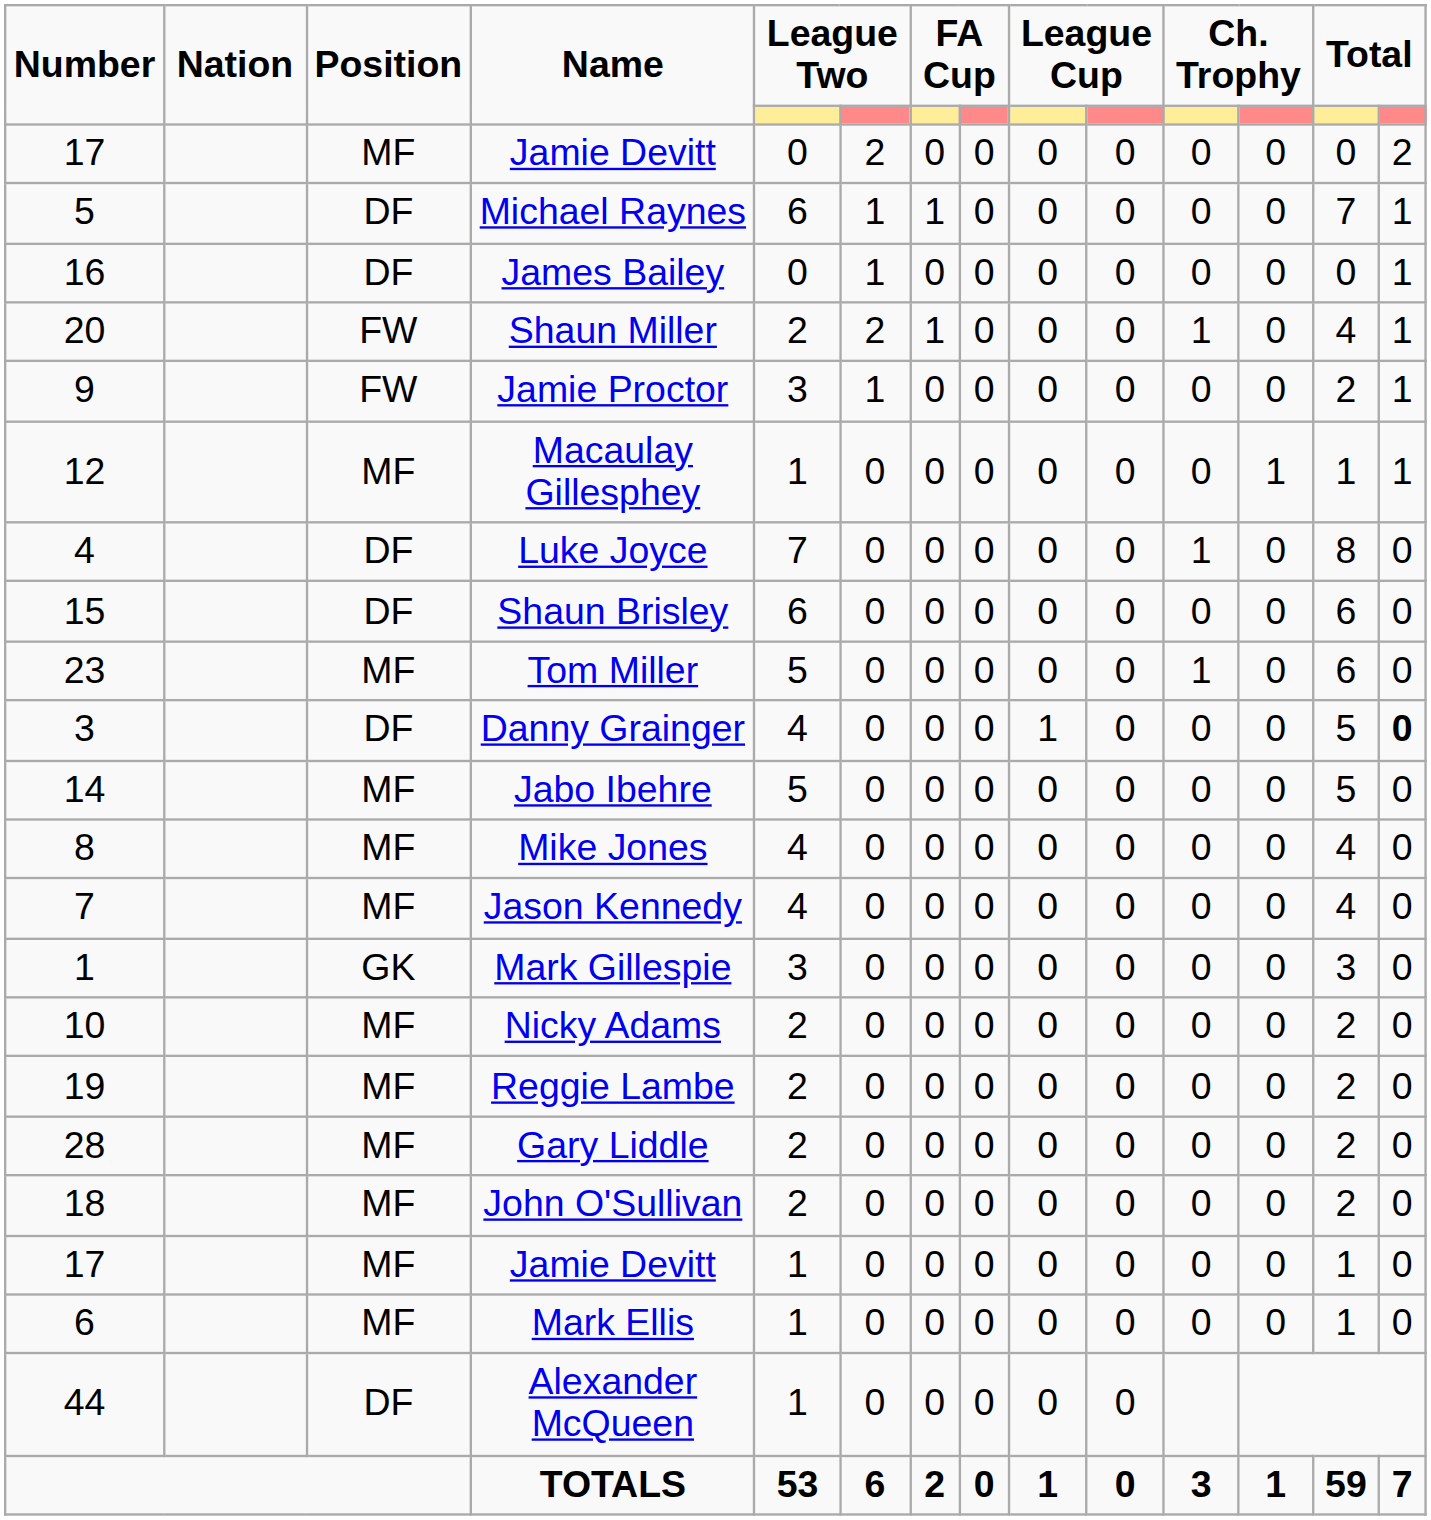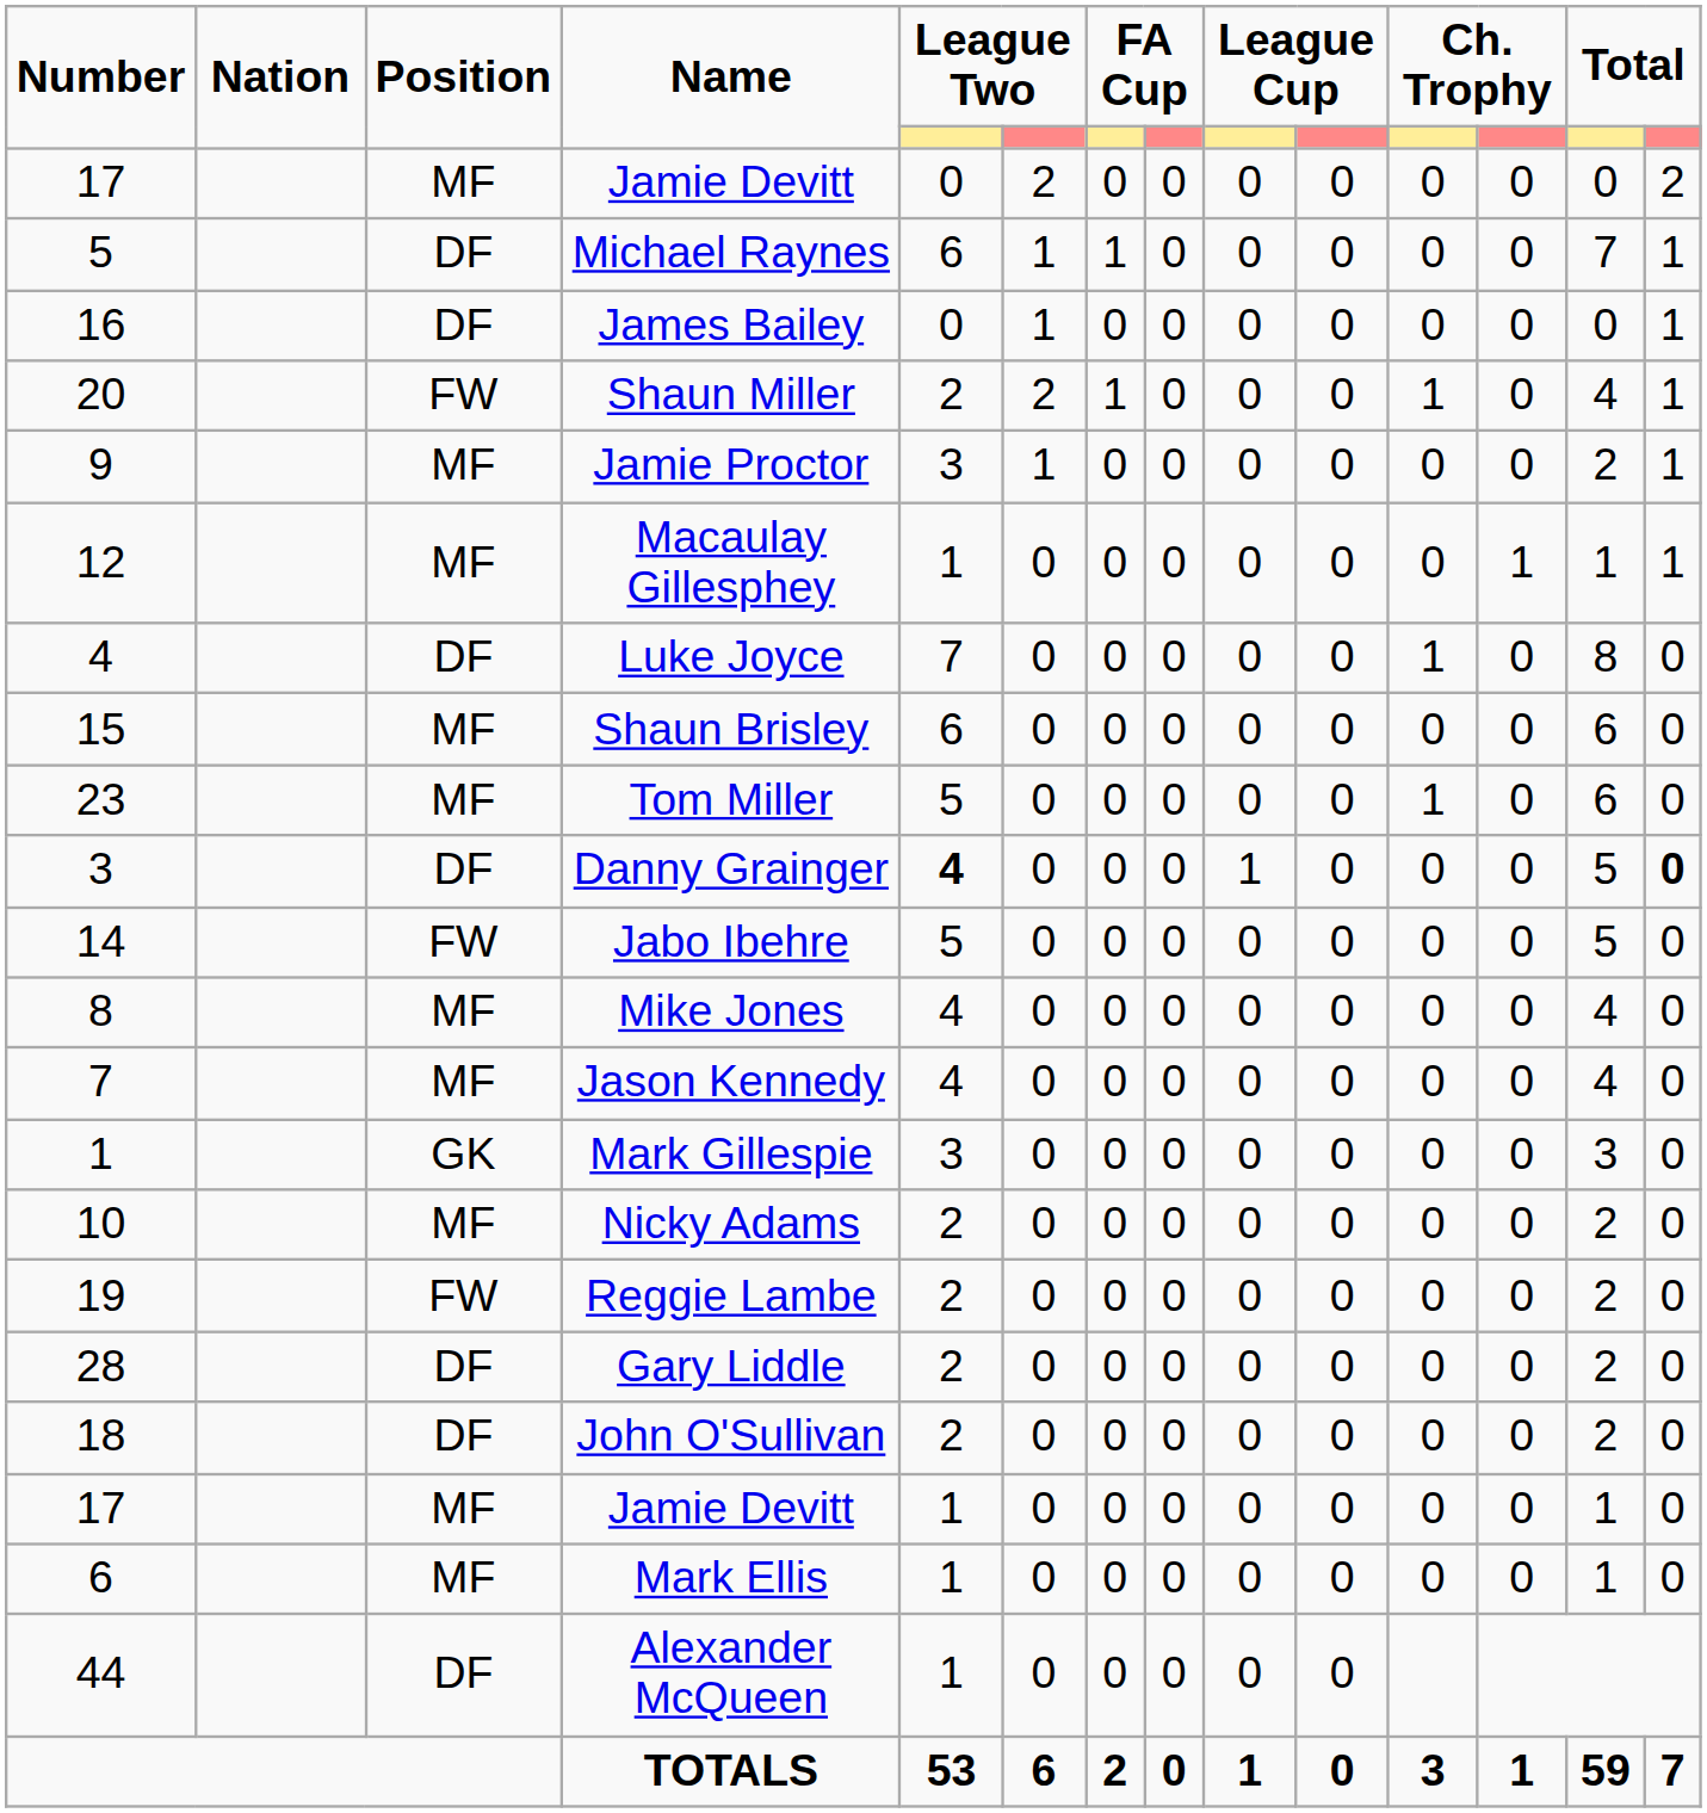Jamie Proctor | Position: FW -> MF
Shaun Brisley | Position: DF -> MF
Danny Grainger | column 5: normal -> bold
Jabo Ibehre | Position: MF -> FW
Reggie Lambe | Position: MF -> FW
Gary Liddle | Position: MF -> DF
John O'Sullivan | Position: MF -> DF
